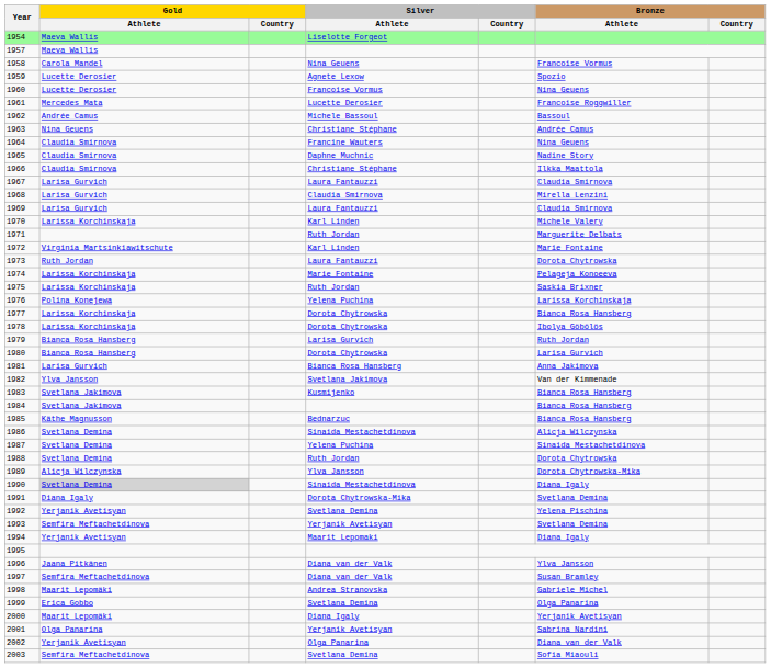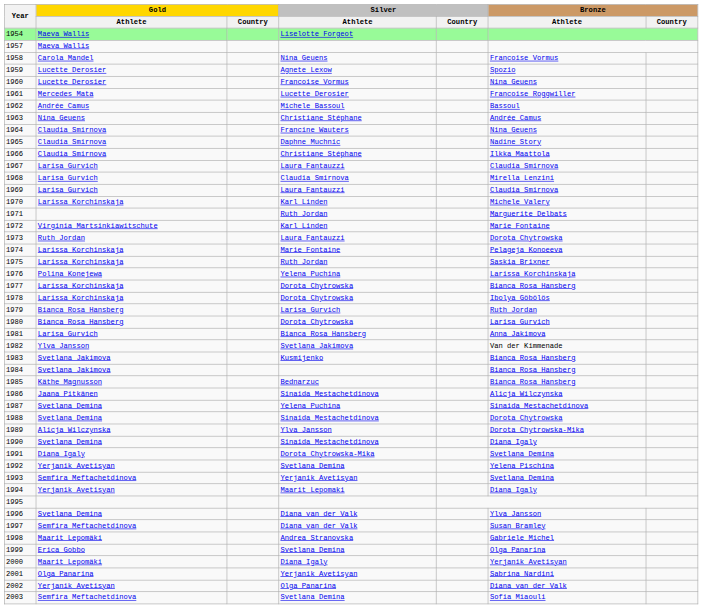1986 | Gold / Athlete: Svetlana Demina -> Jaana Pitkänen
1988 | Silver / Athlete: Ruth Jordan -> Sinaida Mestachetdinova
1990 | Gold / Athlete: lightgrey background -> no background
1996 | Gold / Athlete: Jaana Pitkänen -> Svetlana Demina
